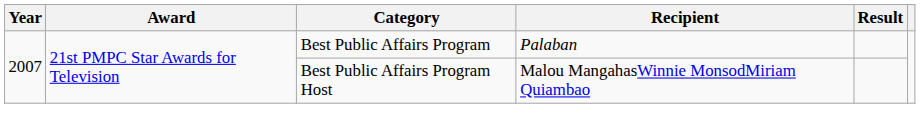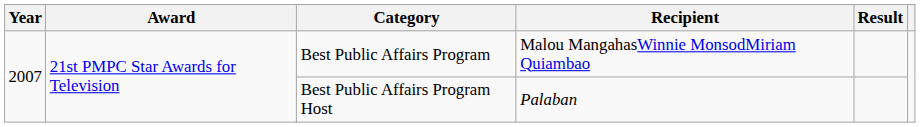Best Public Affairs Program | Recipient: Palaban -> Malou MangahasWinnie MonsodMiriam Quiambao
Best Public Affairs Program Host | Recipient: Malou MangahasWinnie MonsodMiriam Quiambao -> Palaban
